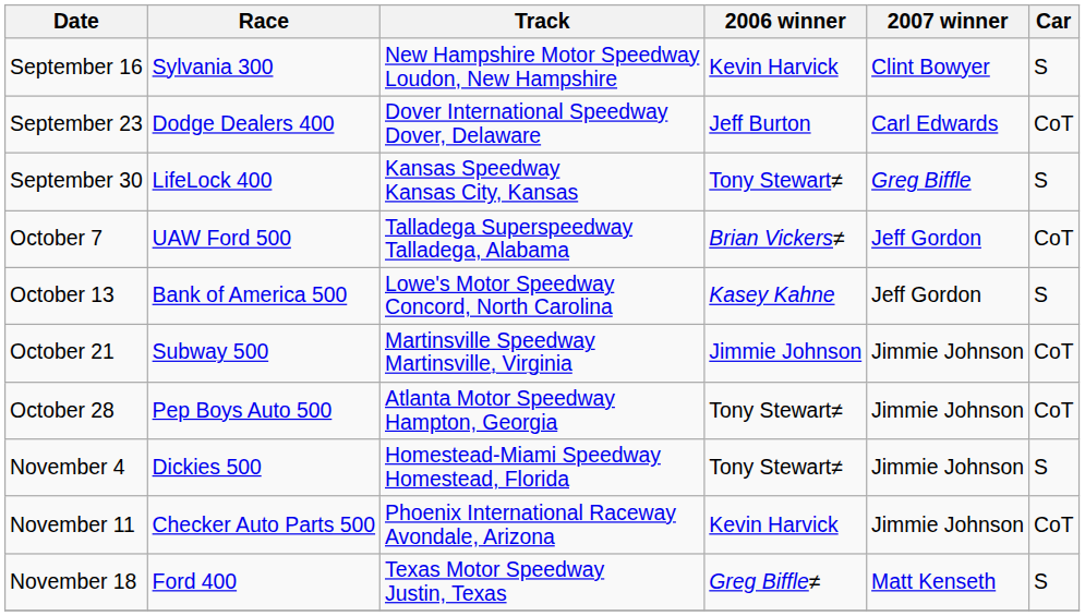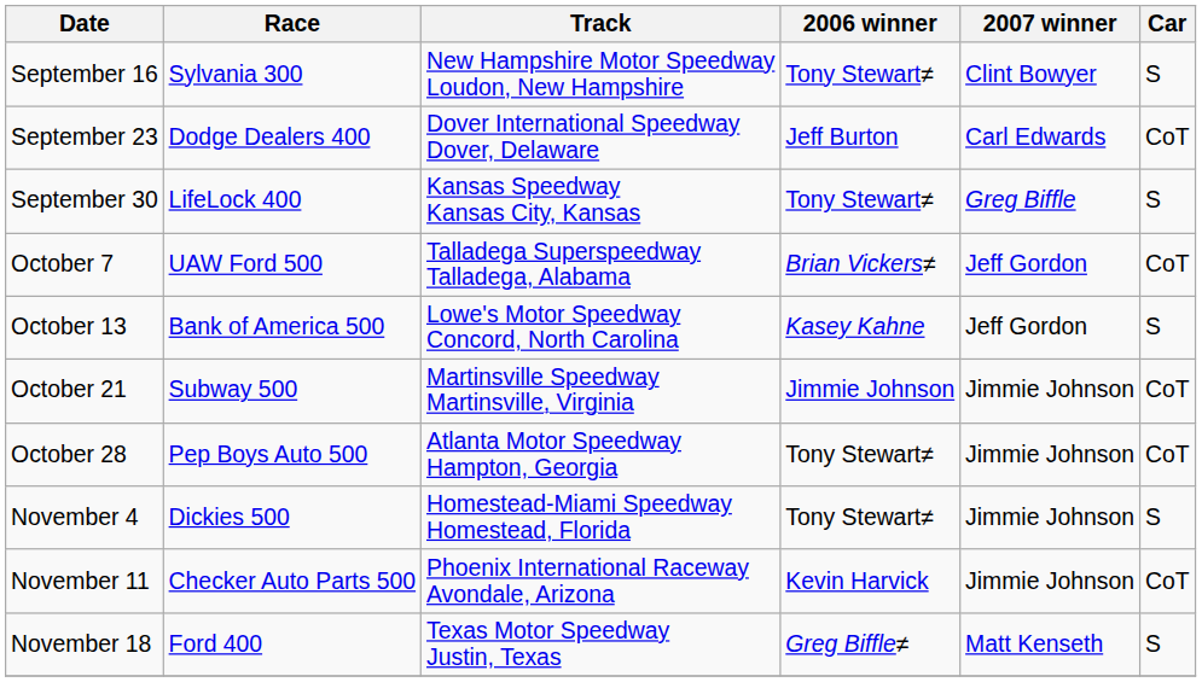September 16 | 2006 winner: Kevin Harvick -> Tony Stewart≠
